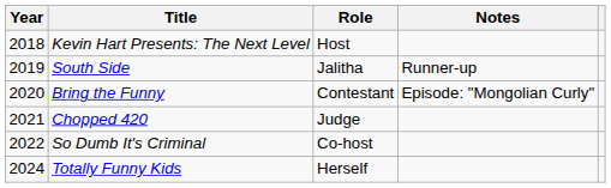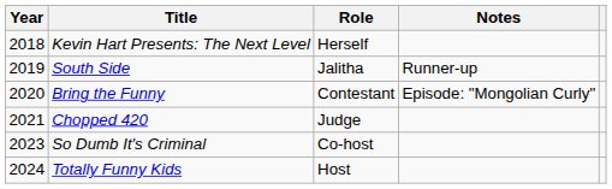Kevin Hart Presents: The Next Level | Role: Host -> Herself
So Dumb It's Criminal | Year: 2022 -> 2023
Totally Funny Kids | Role: Herself -> Host
